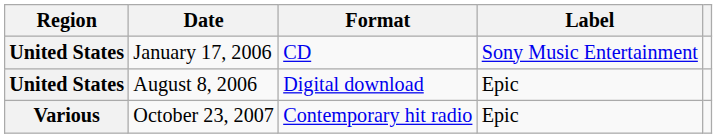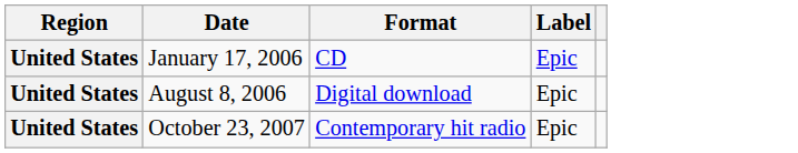January 17, 2006 | Label: Sony Music Entertainment -> Epic
October 23, 2007 | Region: Various -> United States
